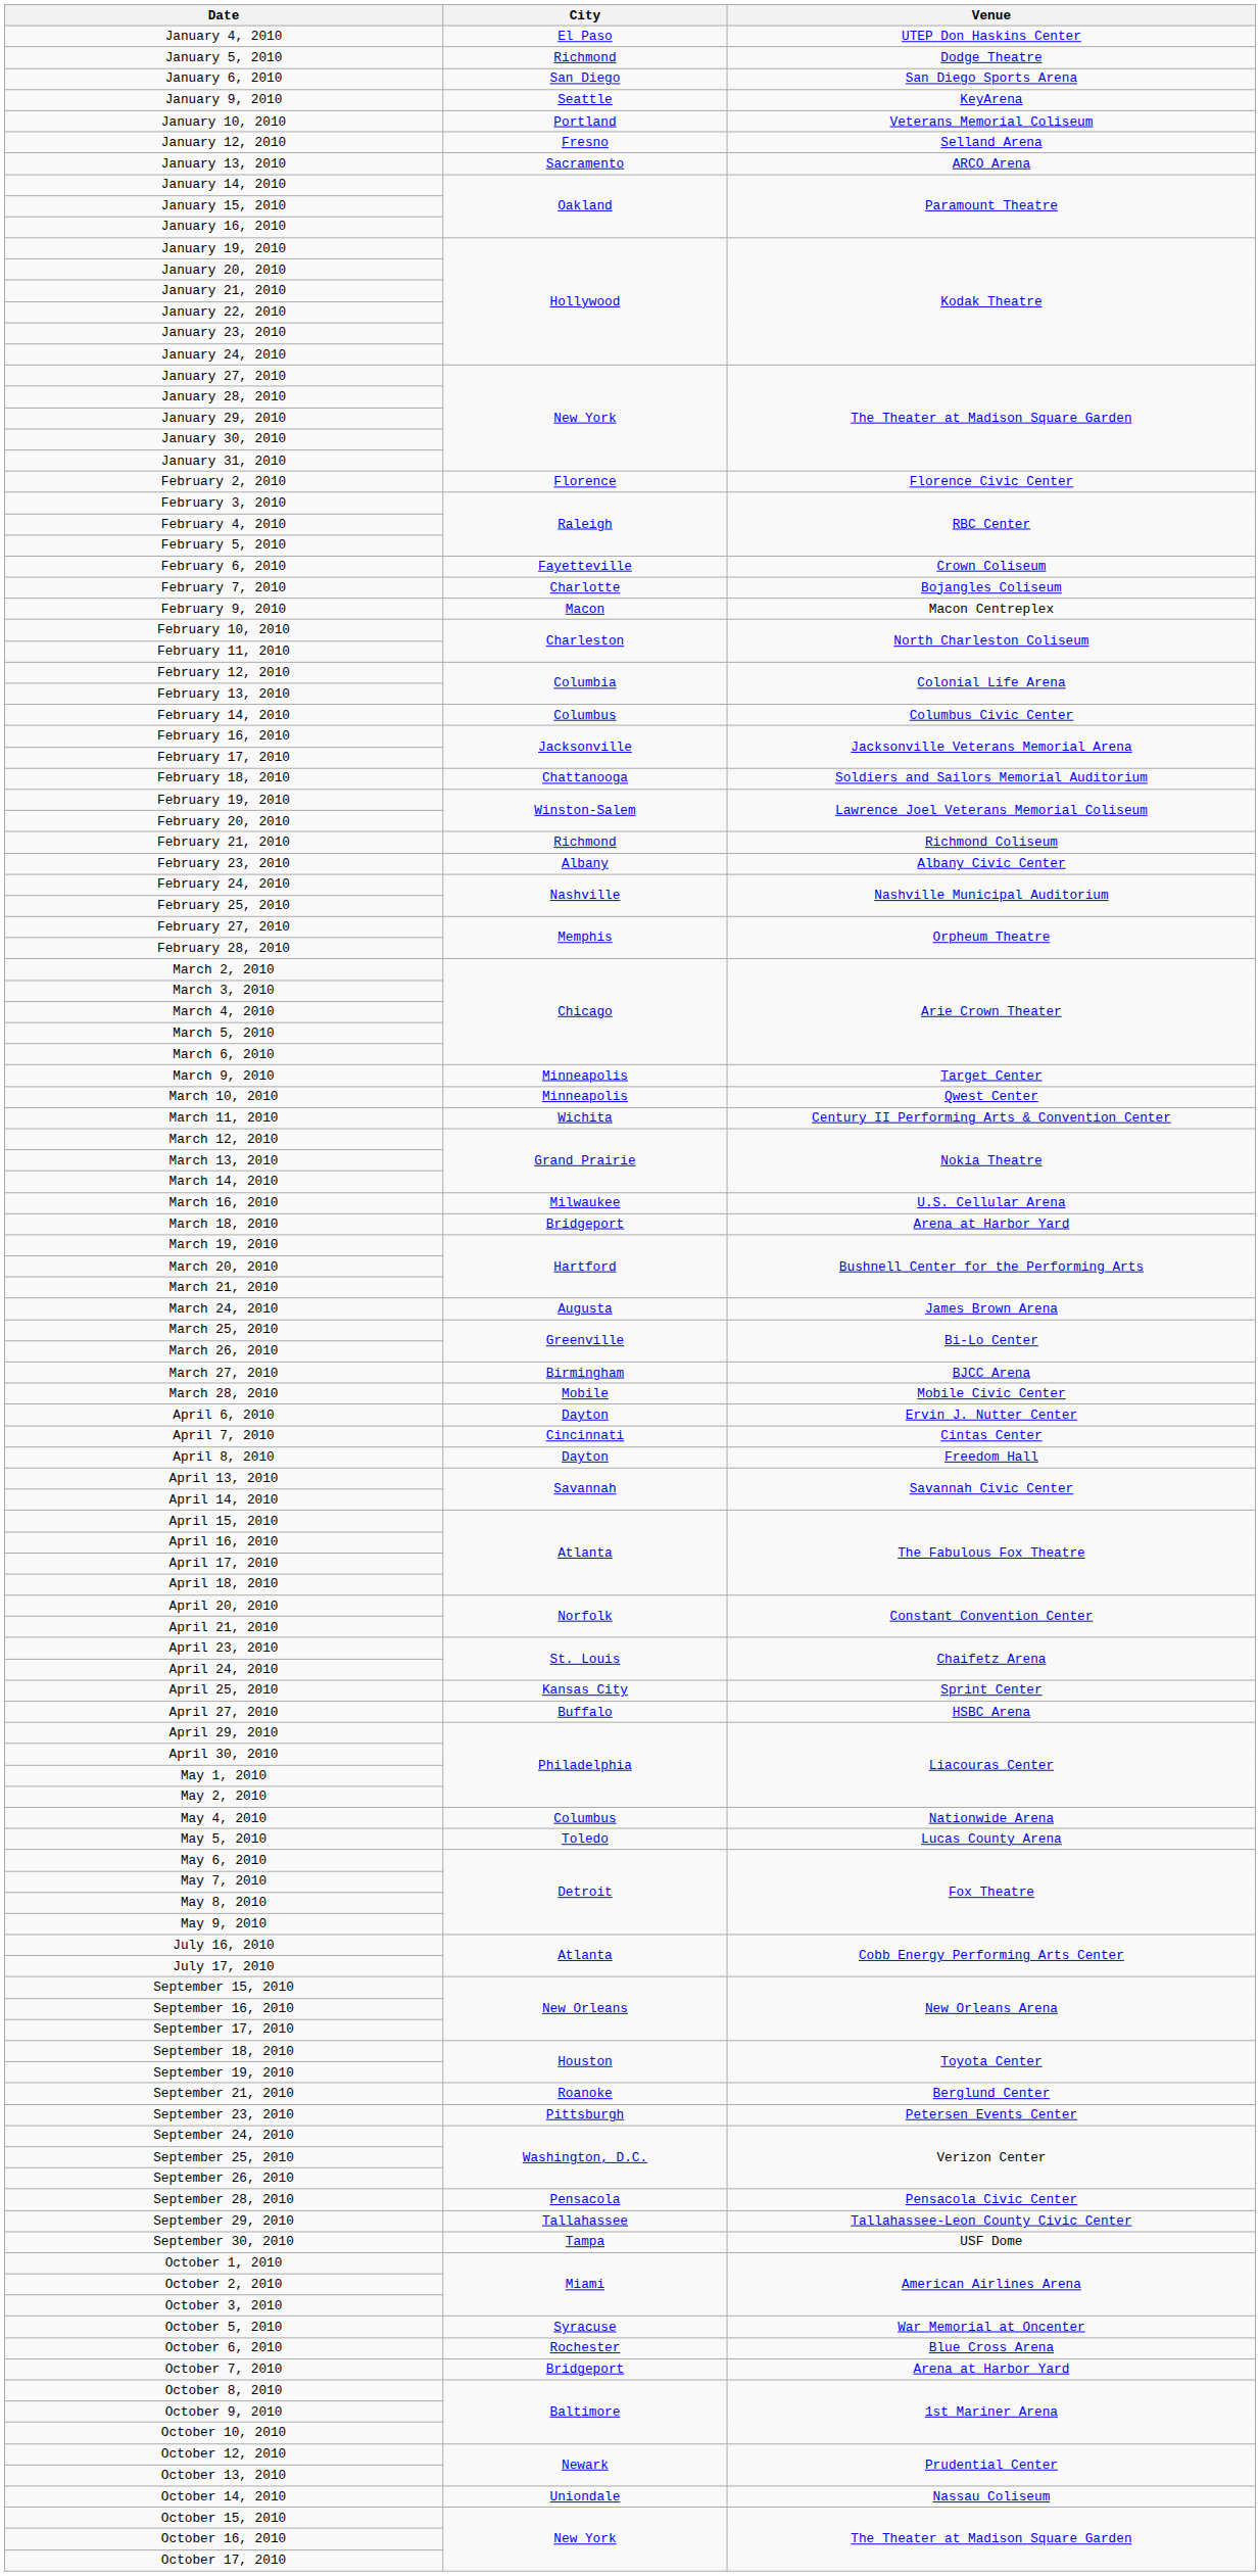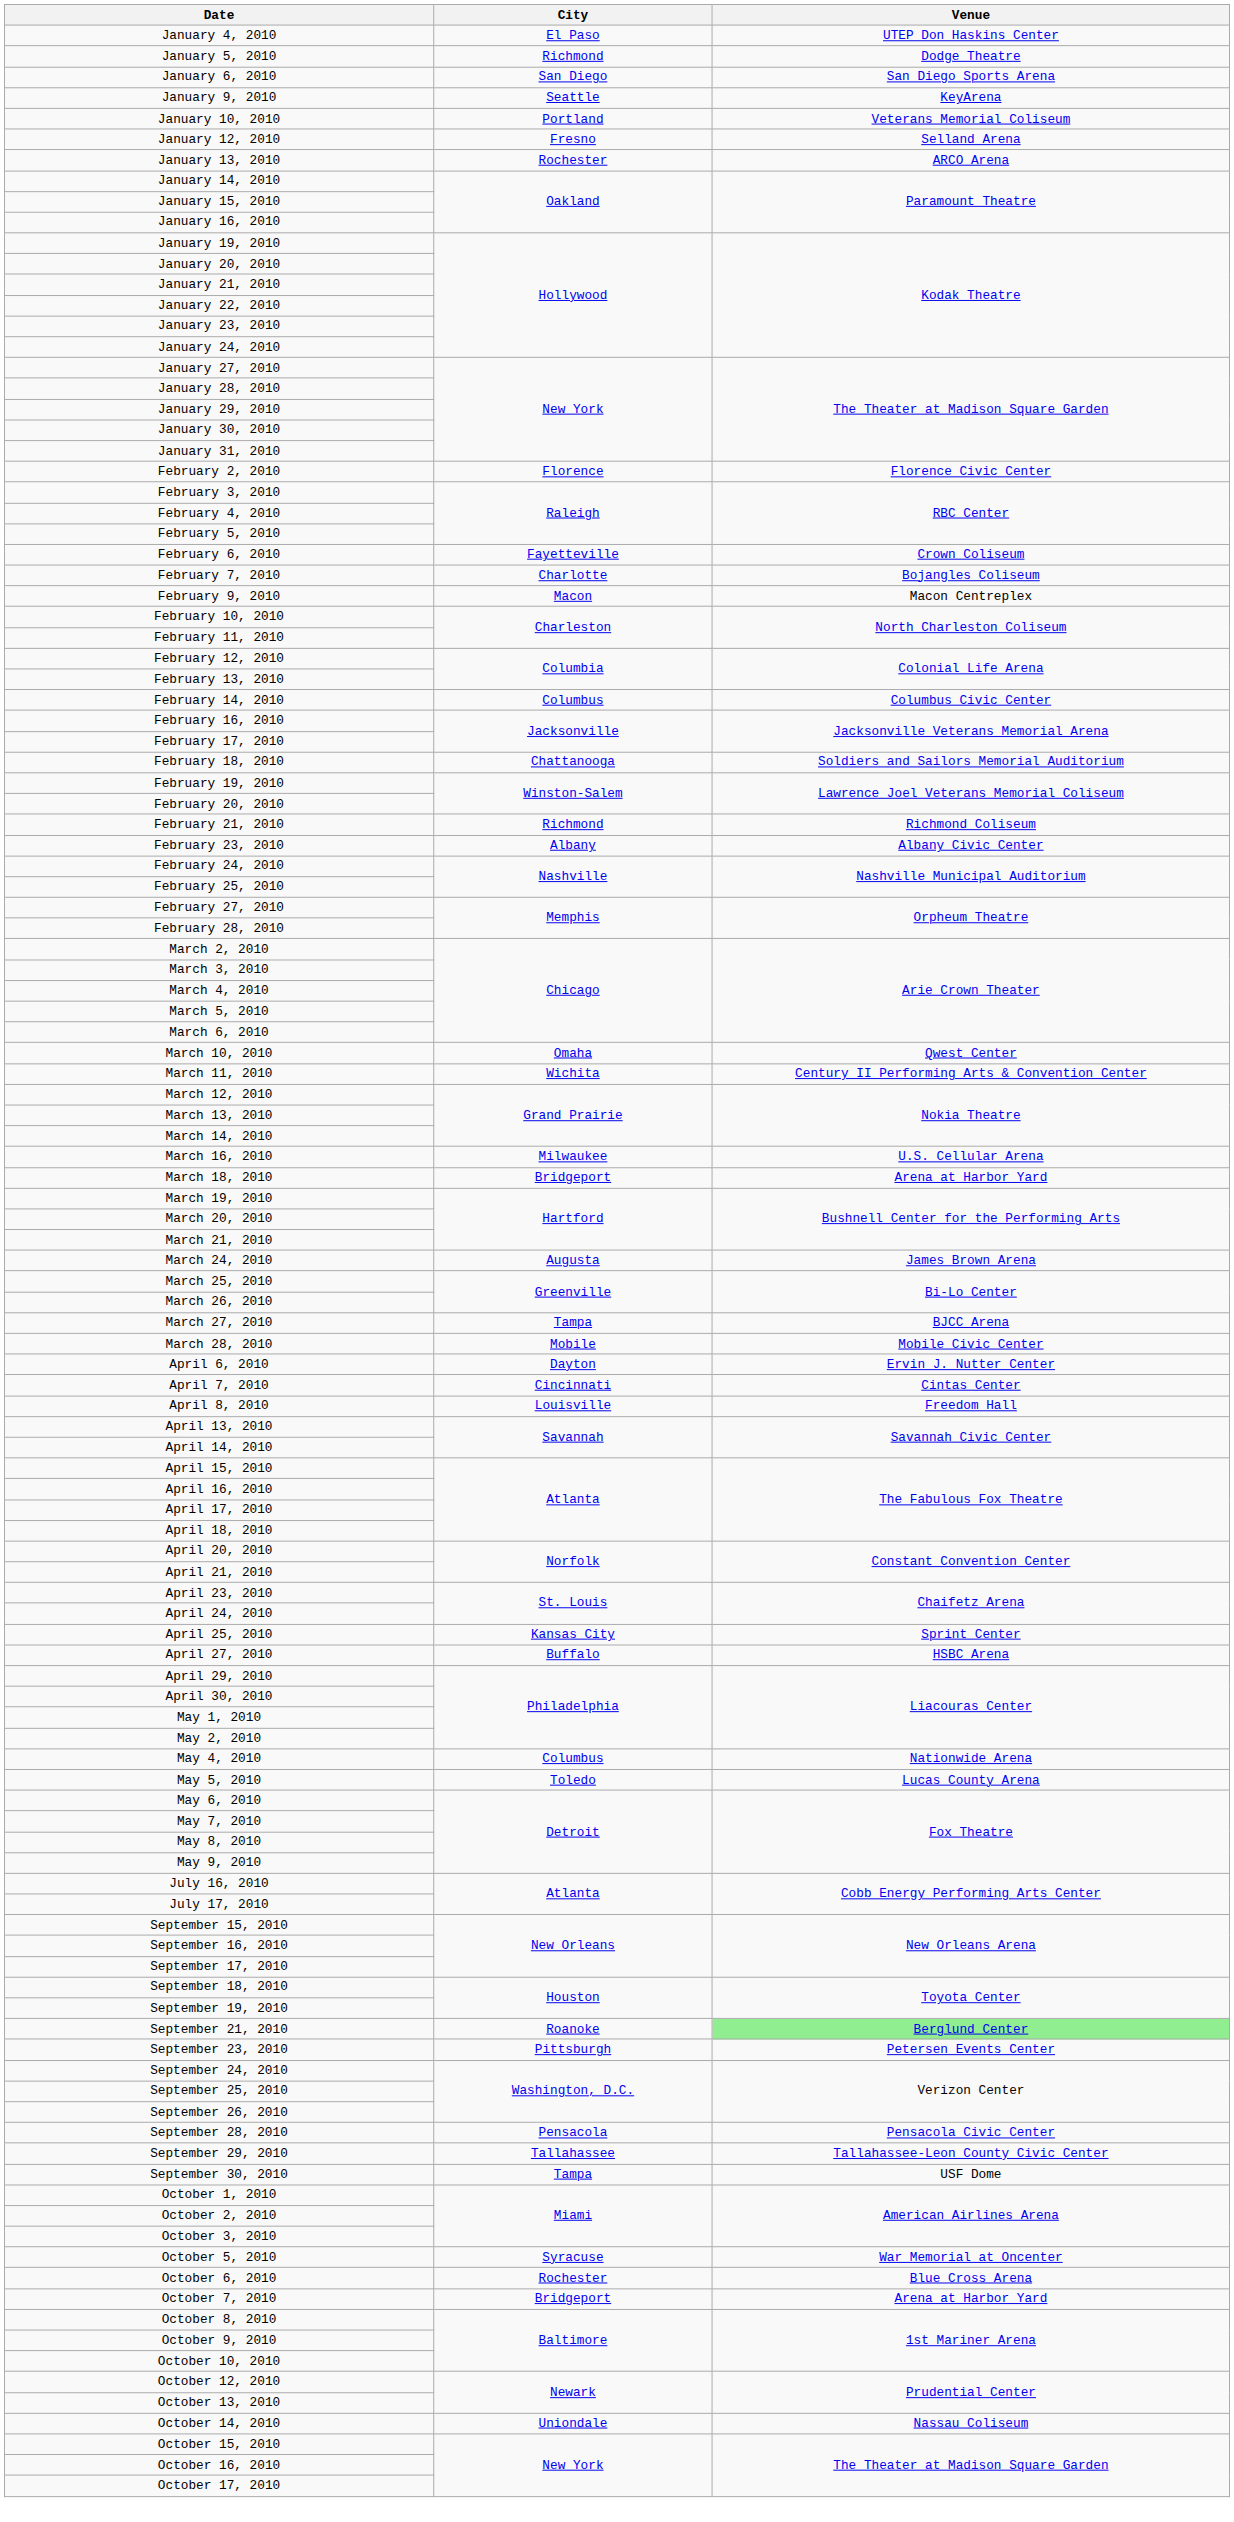January 13, 2010 | City: Sacramento -> Rochester
- row: March 9, 2010 | Minneapolis | Target Center
March 10, 2010 | City: Minneapolis -> Omaha
March 27, 2010 | City: Birmingham -> Tampa
April 8, 2010 | City: Dayton -> Louisville
September 21, 2010 | Venue: no background -> lightgreen background
